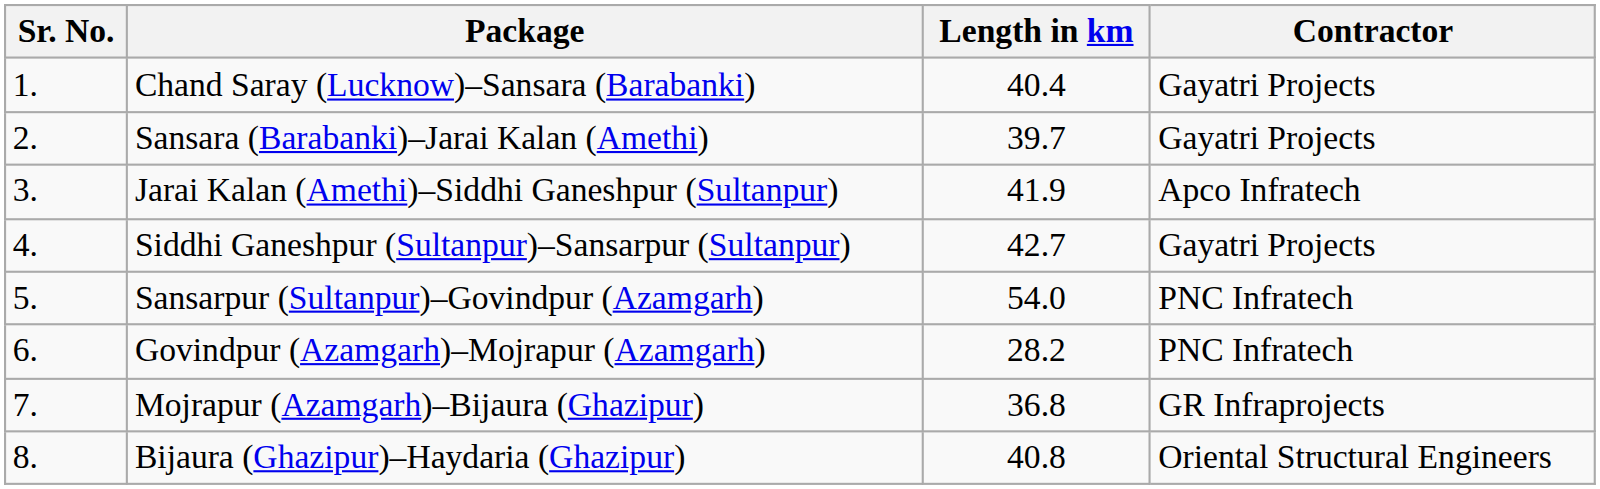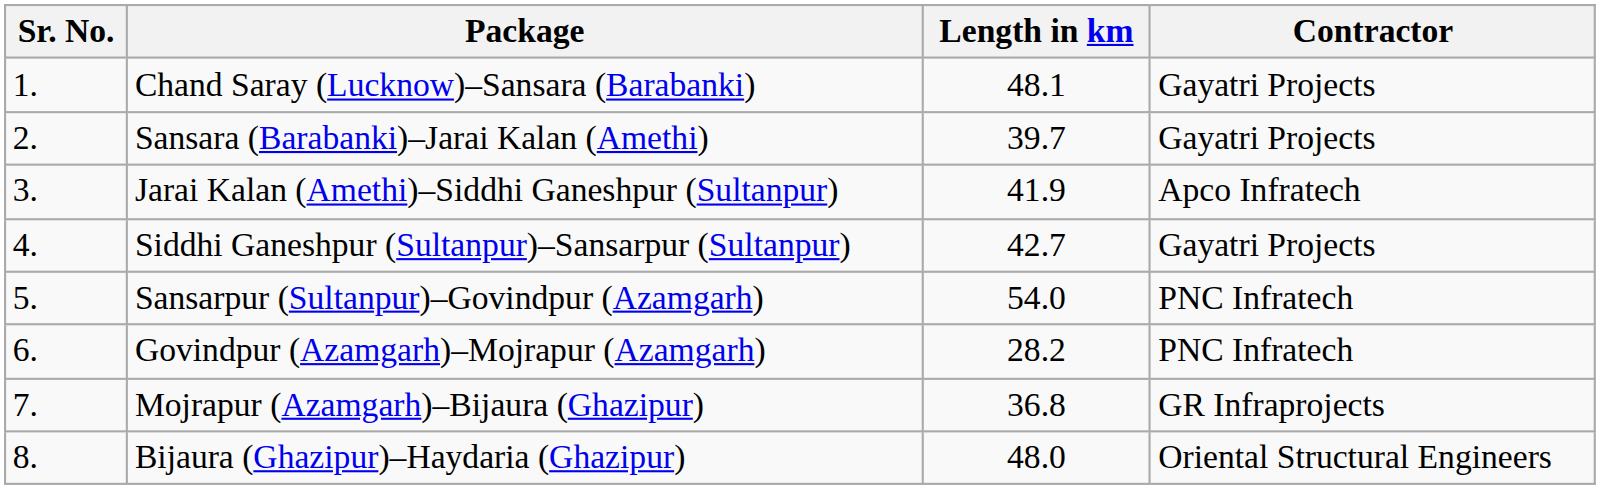Chand Saray (Lucknow)–Sansara (Barabanki) | Length in km: 40.4 -> 48.1
Bijaura (Ghazipur)–Haydaria (Ghazipur) | Length in km: 40.8 -> 48.0
